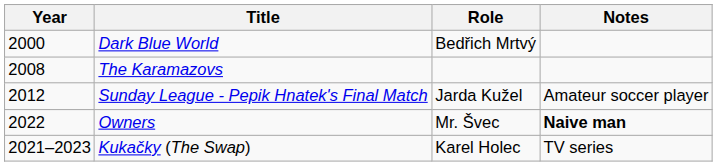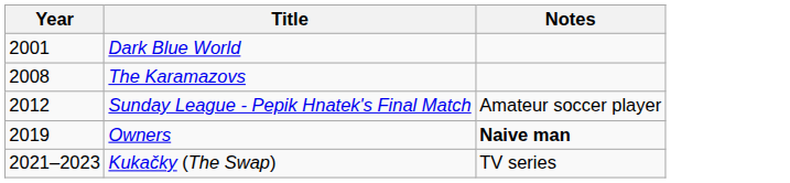- column: Role | Bedřich Mrtvý | Jarda Kužel | Mr. Švec | Karel Holec
Dark Blue World | Year: 2000 -> 2001
Owners | Year: 2022 -> 2019
